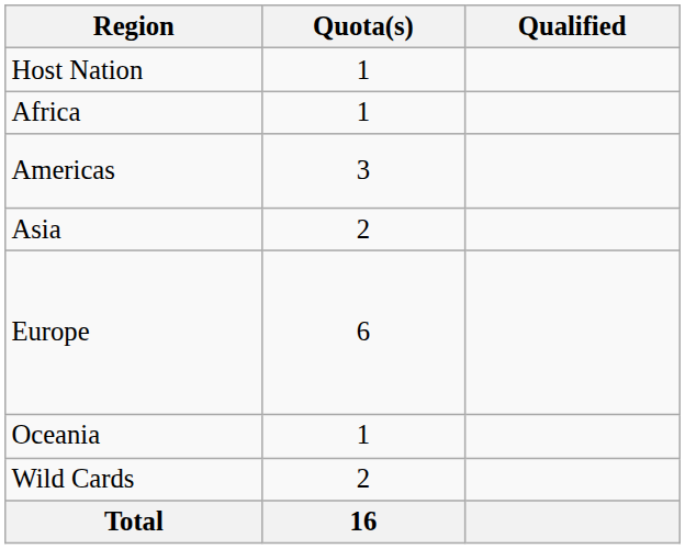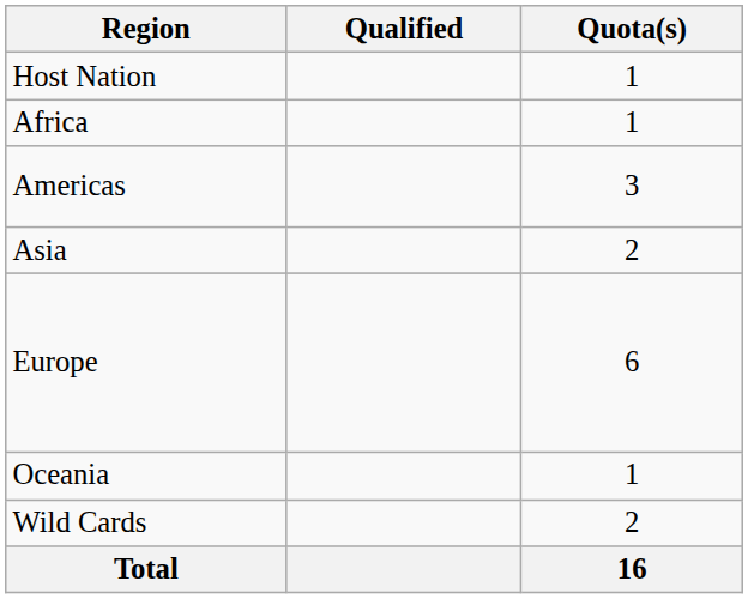columns swapped: Quota(s) <-> Qualified
